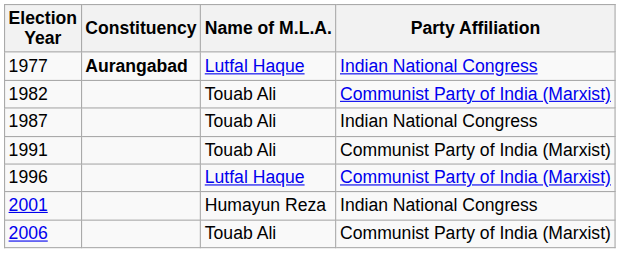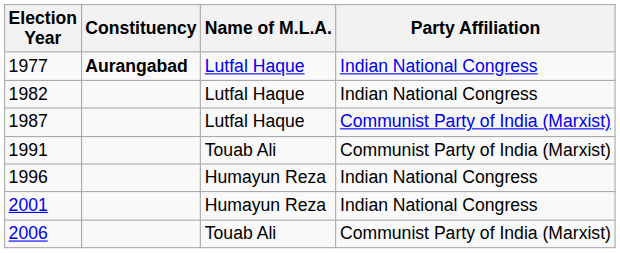1982 | Name of M.L.A.: Touab Ali -> Lutfal Haque
1982 | Party Affiliation: Communist Party of India (Marxist) -> Indian National Congress
1987 | Name of M.L.A.: Touab Ali -> Lutfal Haque
1987 | Party Affiliation: Indian National Congress -> Communist Party of India (Marxist)
1996 | Name of M.L.A.: Lutfal Haque -> Humayun Reza
1996 | Party Affiliation: Communist Party of India (Marxist) -> Indian National Congress
